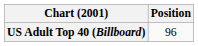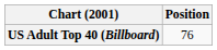US Adult Top 40 (Billboard) | Position: 96 -> 76
